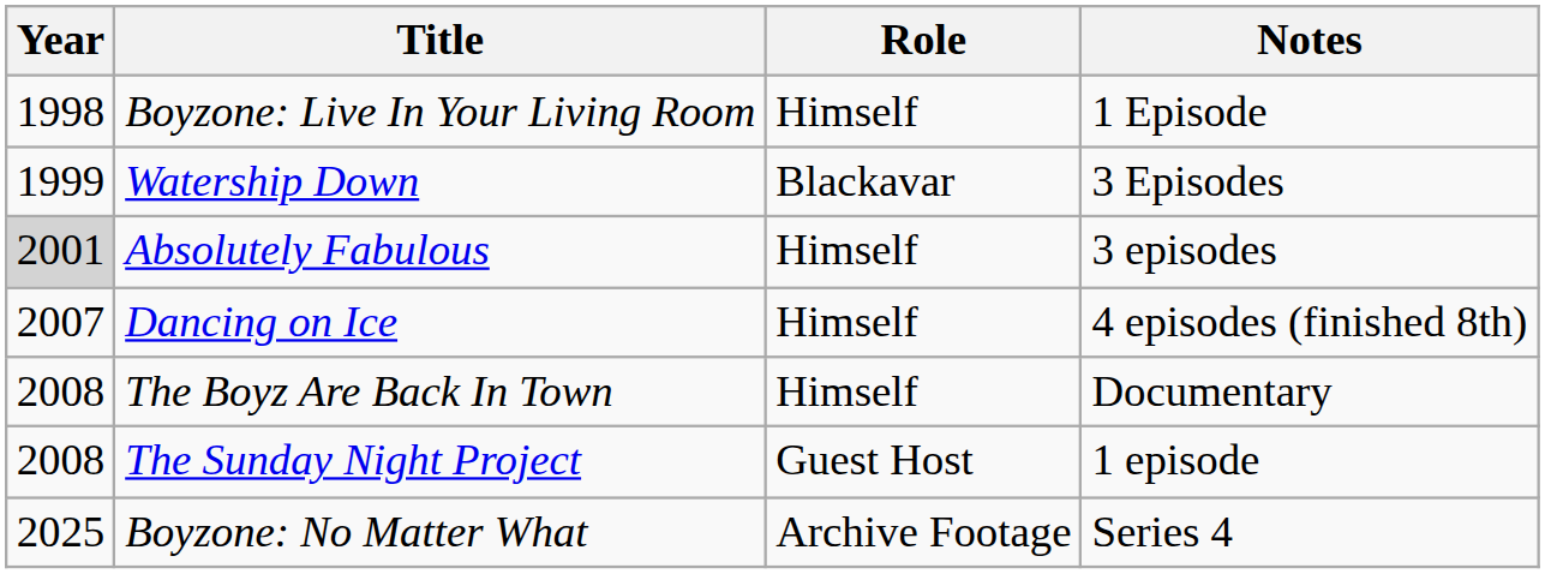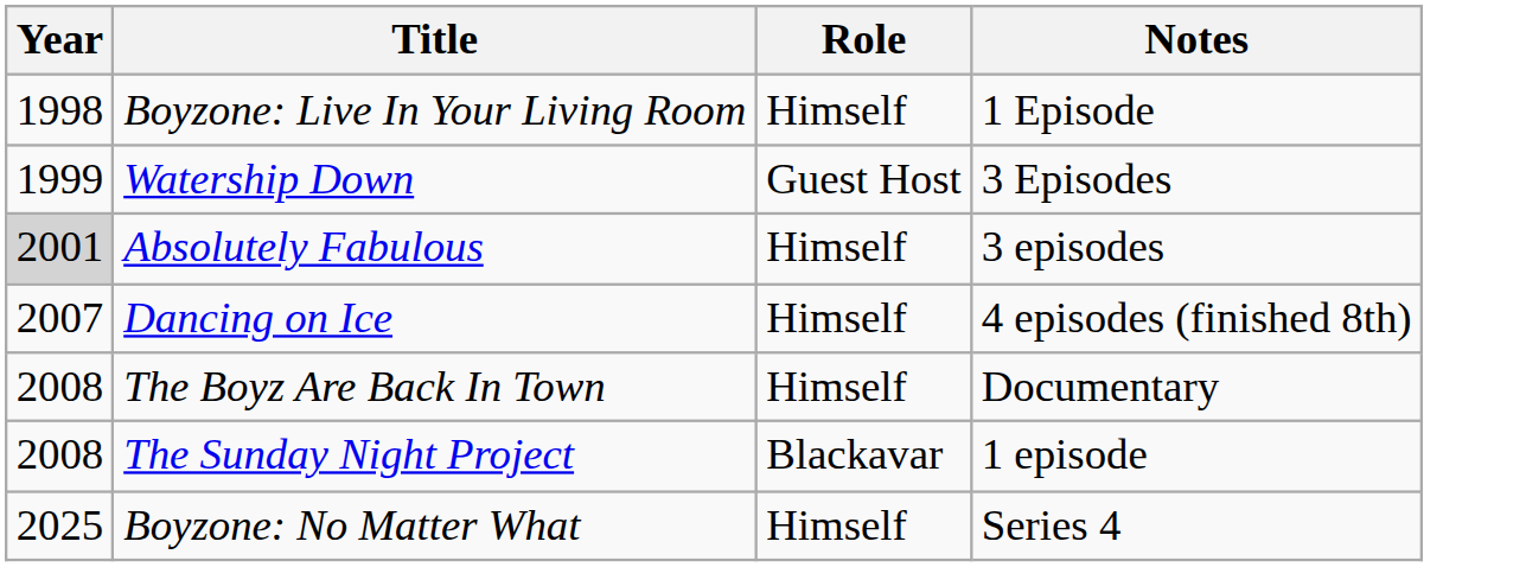Watership Down | Role: Blackavar -> Guest Host
The Sunday Night Project | Role: Guest Host -> Blackavar
Boyzone: No Matter What | Role: Archive Footage -> Himself
